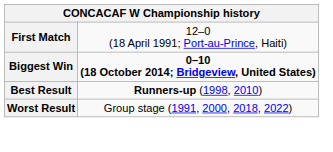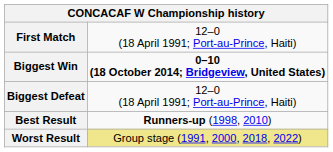+ row: Biggest Defeat | 12–0 (18 April 1991; Port-au-Prince, Haiti)
Worst Result | column 2: no background -> khaki background
